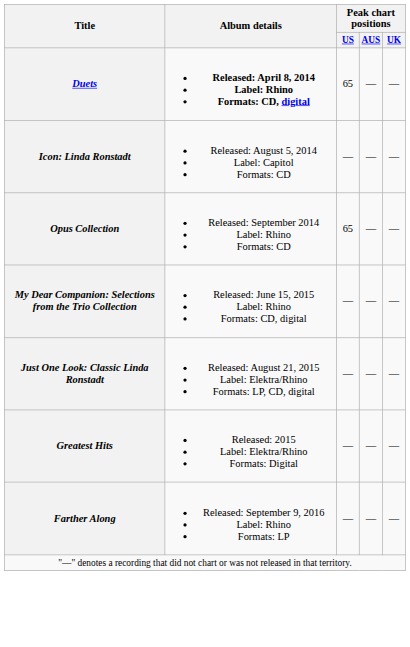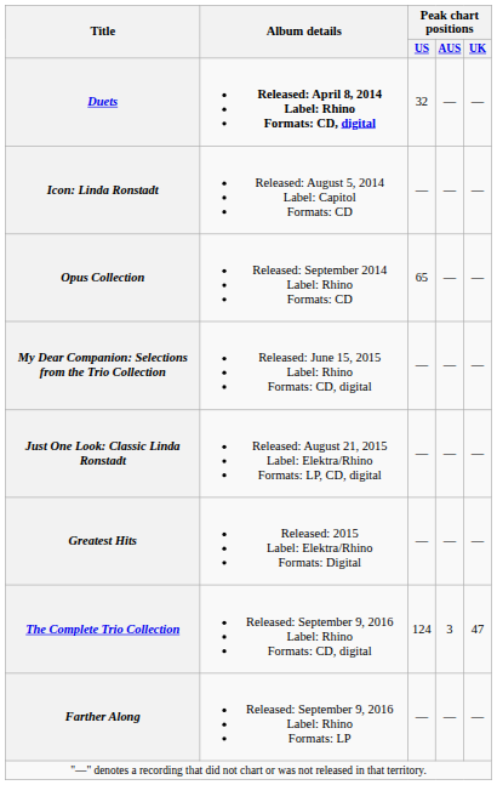Duets | Peak chart positions / US: 65 -> 32
+ row: The Complete Trio Collection | Released: September 9, 2016 Label: Rhino Formats: CD, digital | 124 | 3 | 47
